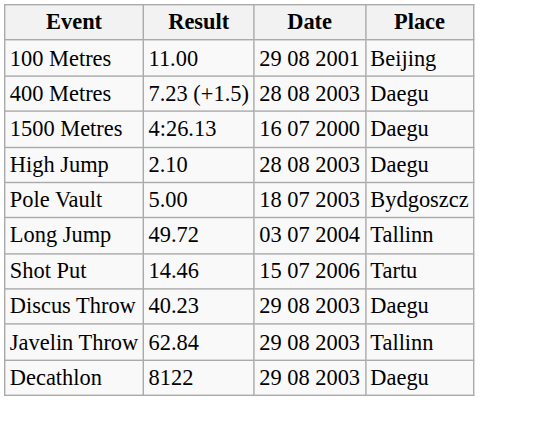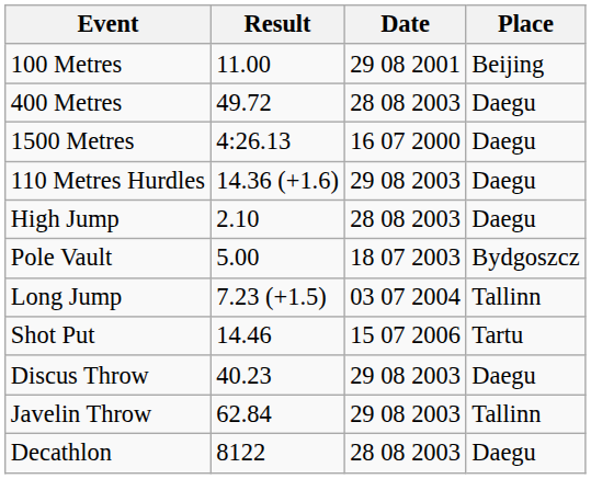400 Metres | Result: 7.23 (+1.5) -> 49.72
+ row: 110 Metres Hurdles | 14.36 (+1.6) | 29 08 2003 | Daegu
Long Jump | Result: 49.72 -> 7.23 (+1.5)
Decathlon | Date: 29 08 2003 -> 28 08 2003
